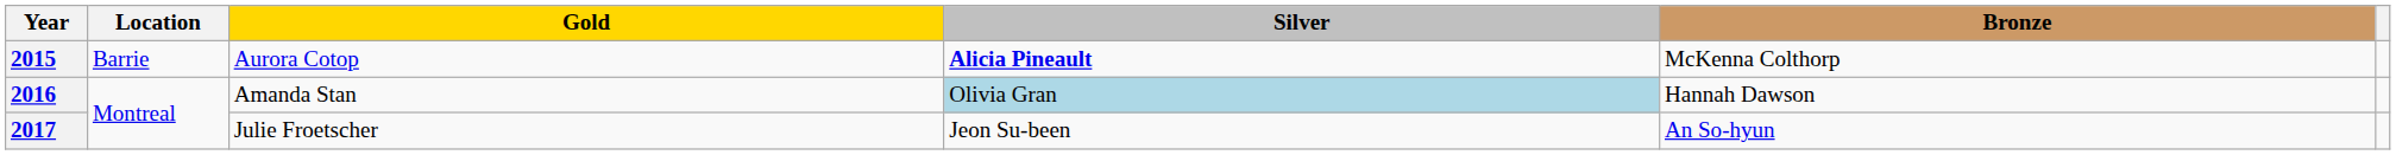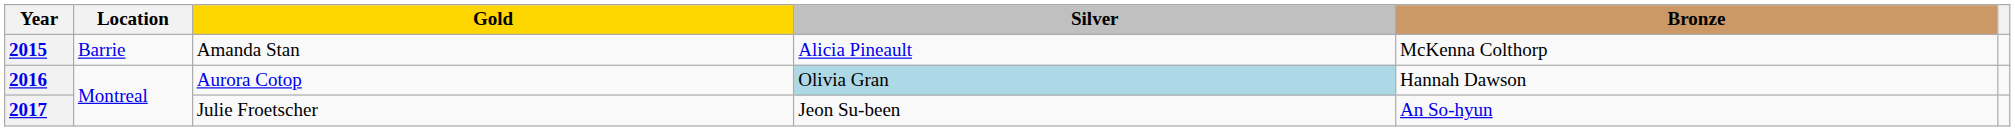2015 | Gold: Aurora Cotop -> Amanda Stan
2015 | Silver: bold -> normal
2016 | Gold: Amanda Stan -> Aurora Cotop
